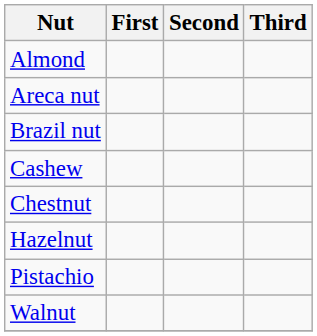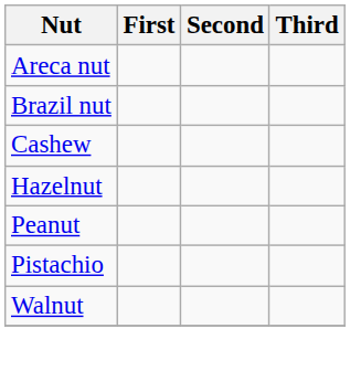- row: Almond
- row: Chestnut
+ row: Peanut
